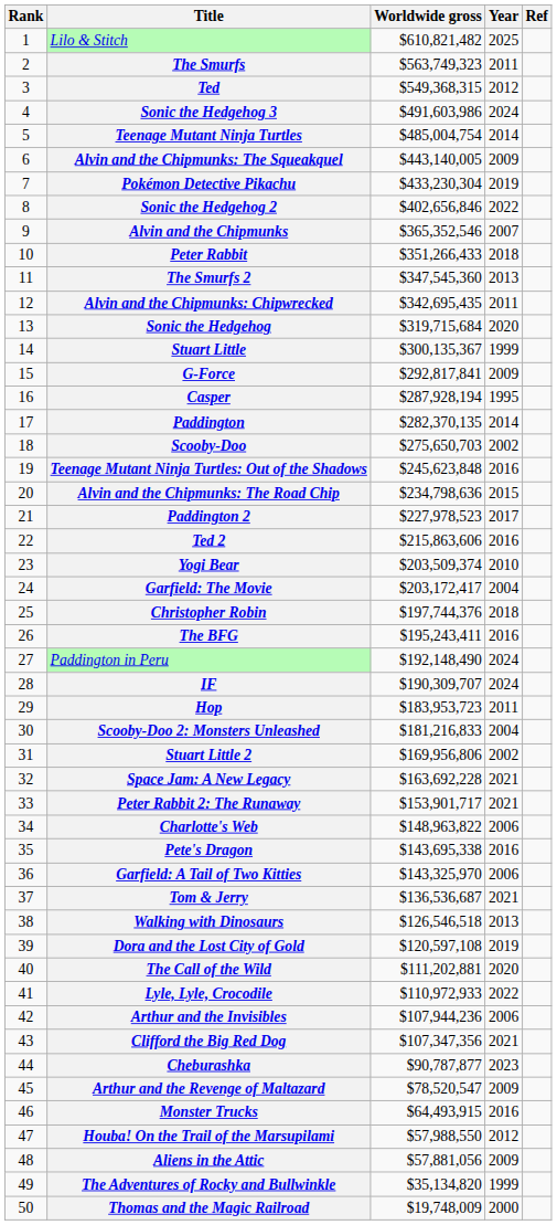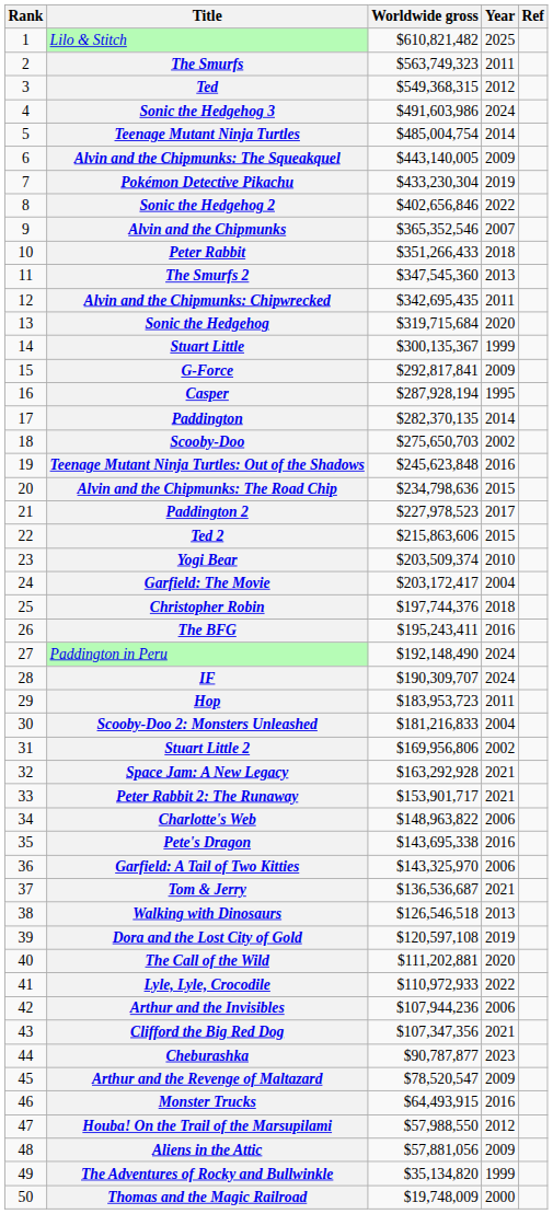Ted 2 | Year: 2016 -> 2015
Space Jam: A New Legacy | Worldwide gross: $163,692,228 -> $163,292,928
